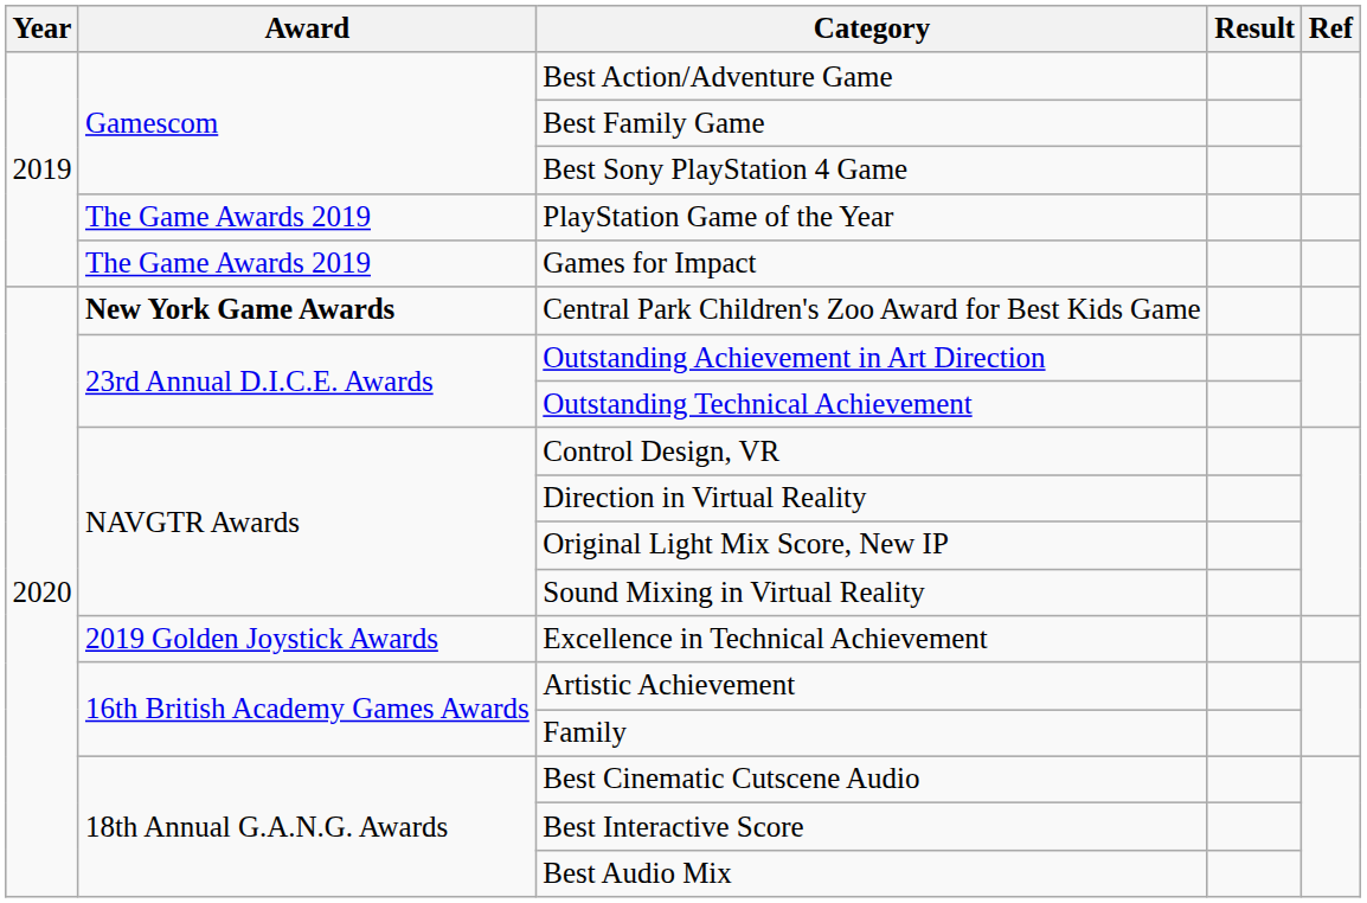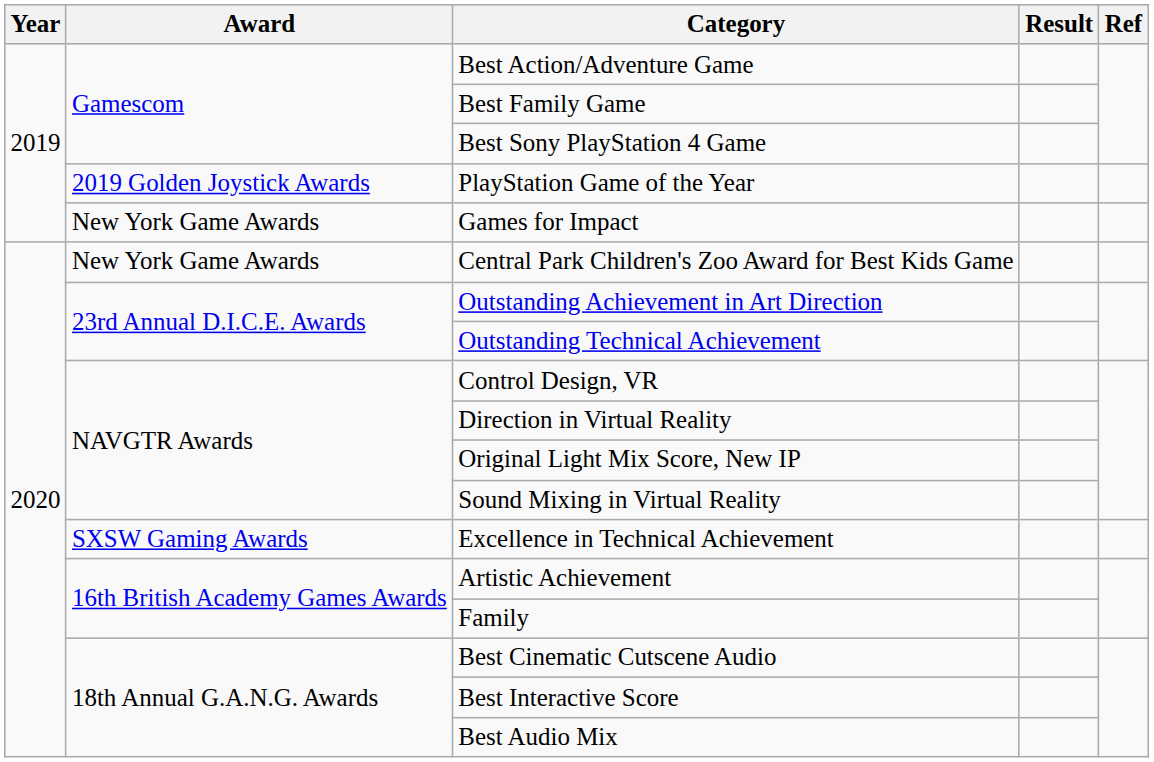PlayStation Game of the Year | Award: The Game Awards 2019 -> 2019 Golden Joystick Awards
Games for Impact | Award: The Game Awards 2019 -> New York Game Awards
Central Park Children's Zoo Award for Best Kids Game | Award: bold -> normal
Excellence in Technical Achievement | Award: 2019 Golden Joystick Awards -> SXSW Gaming Awards
